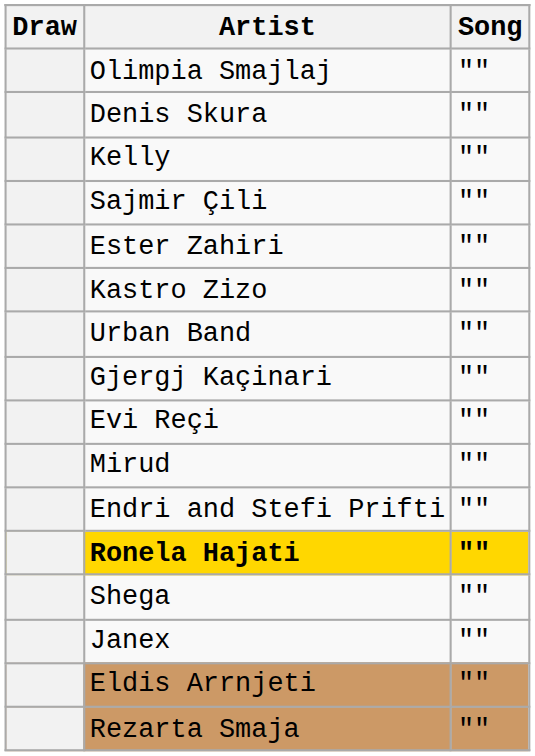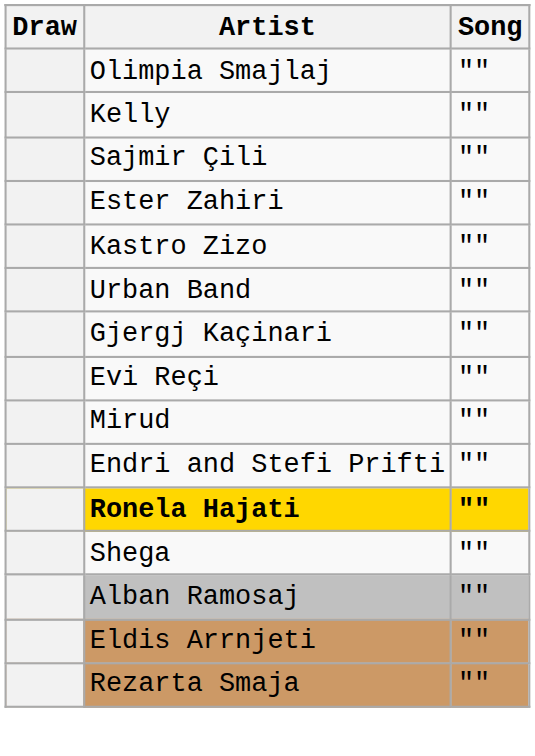- row: Denis Skura | ""
- row: Janex | ""
+ row: Alban Ramosaj | ""
